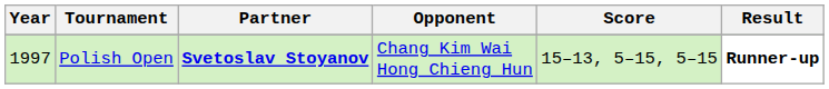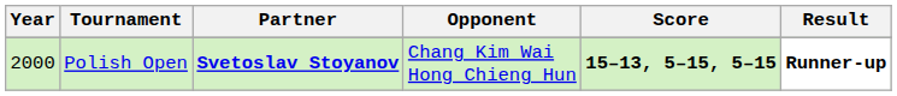Polish Open | Year: 1997 -> 2000
Polish Open | Score: normal -> bold
